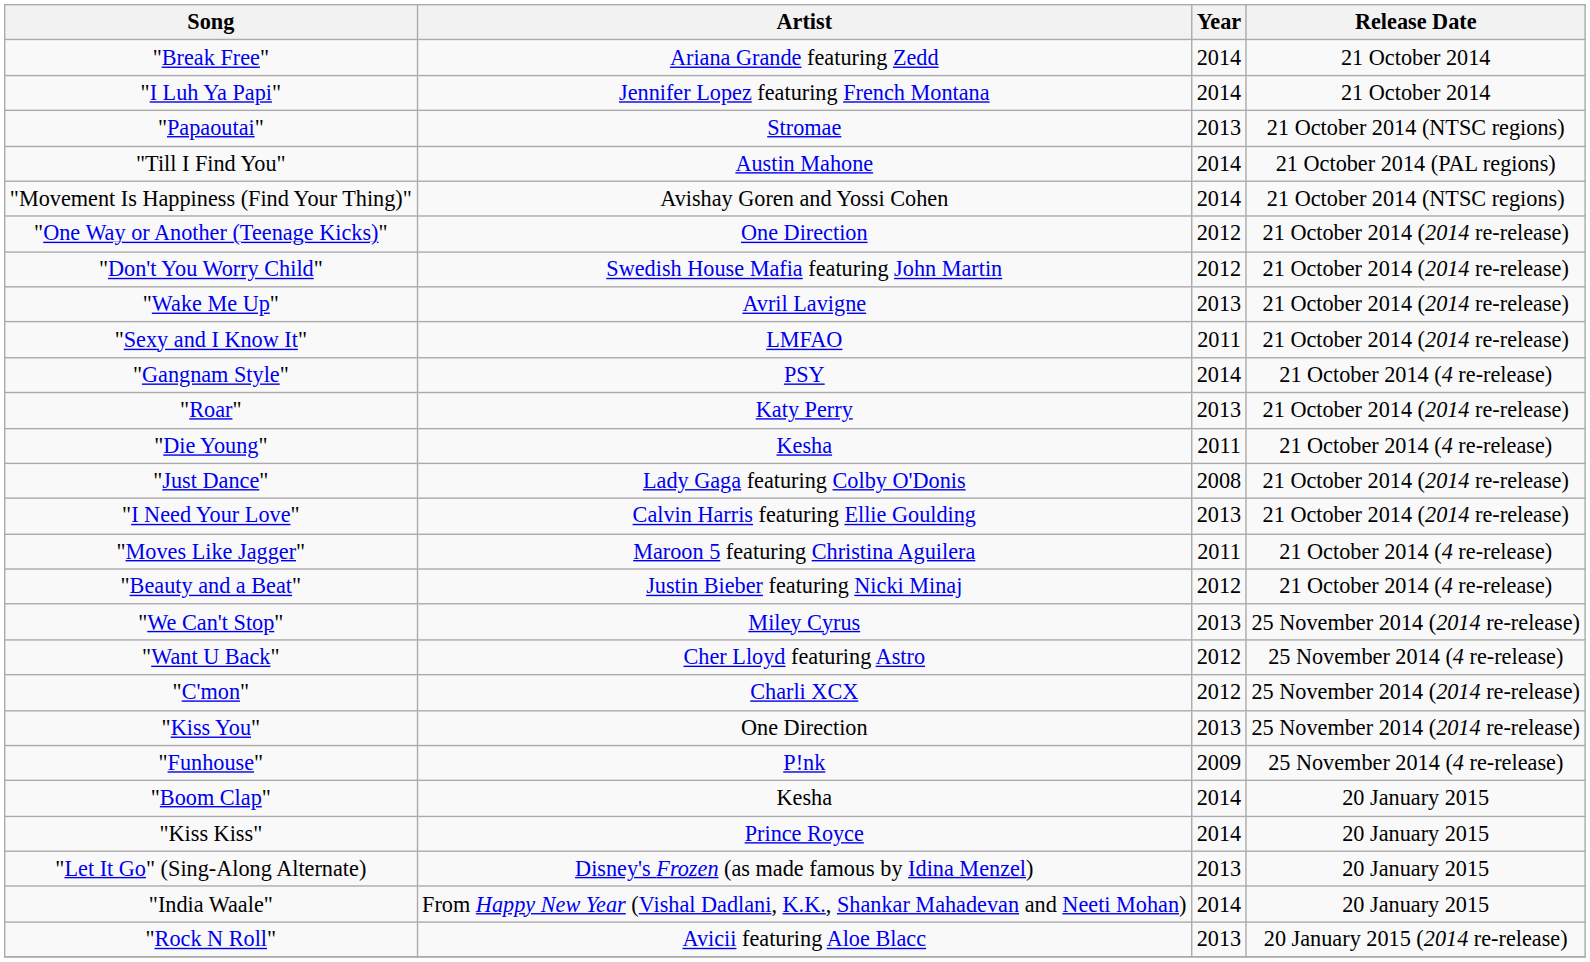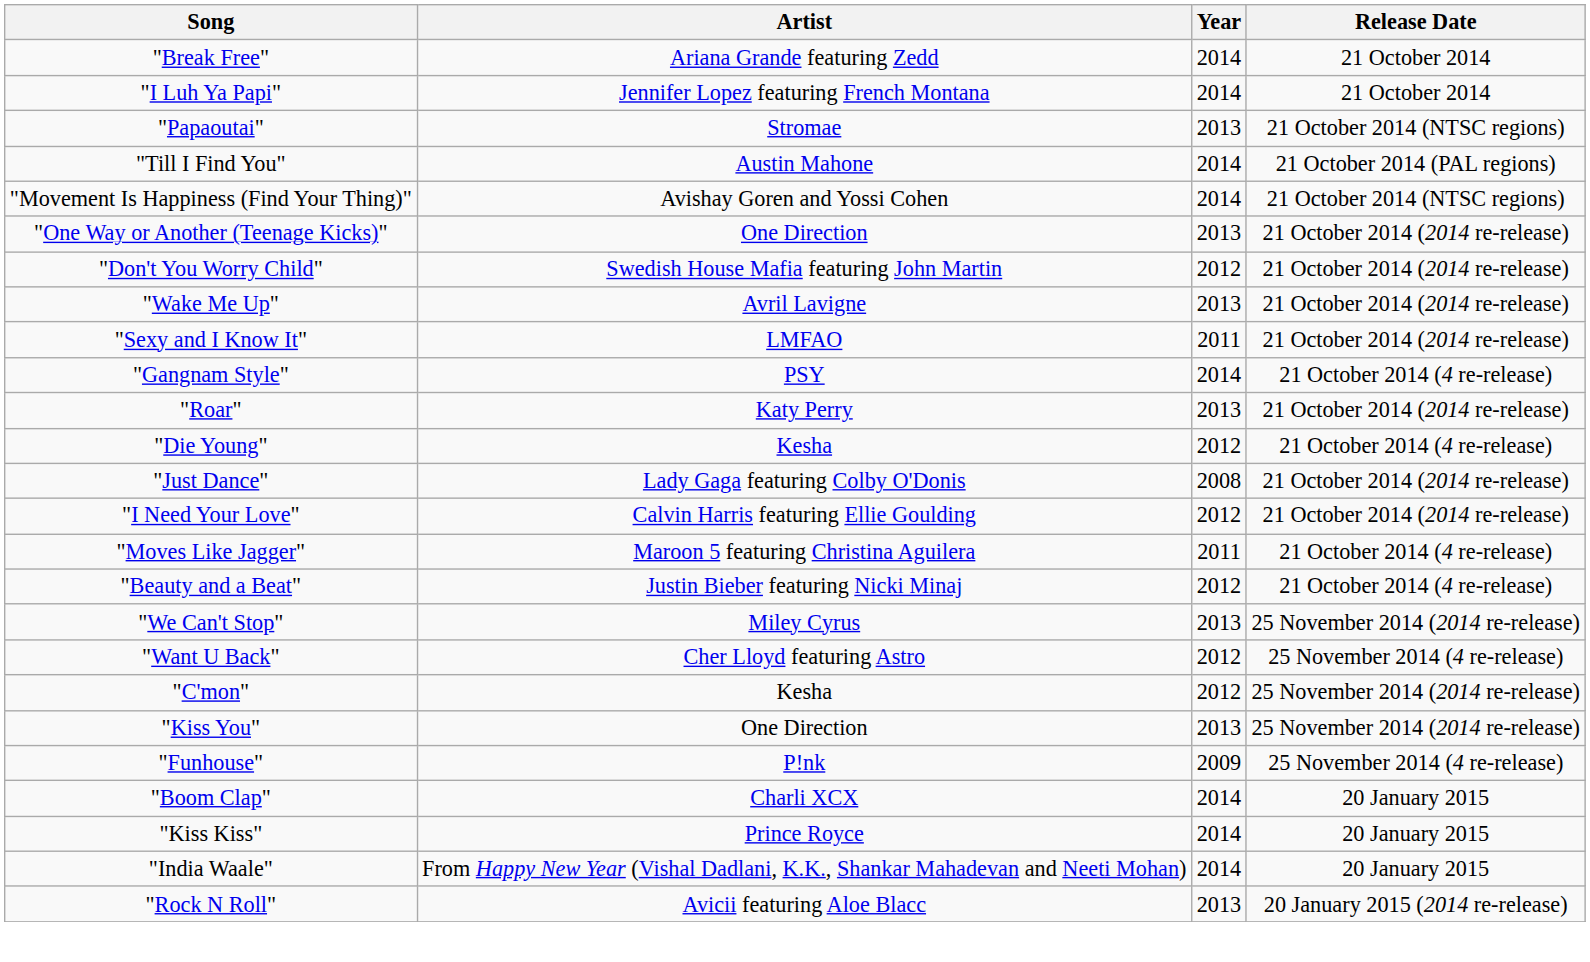"One Way or Another (Teenage Kicks)" | Year: 2012 -> 2013
"Die Young" | Year: 2011 -> 2012
"I Need Your Love" | Year: 2013 -> 2012
"C'mon" | Artist: Charli XCX -> Kesha
"Boom Clap" | Artist: Kesha -> Charli XCX
- row: "Let It Go" (Sing-Along Alternate) | Disney's Frozen (as made famous by Idina Menzel) | 2013 | 20 January 2015
